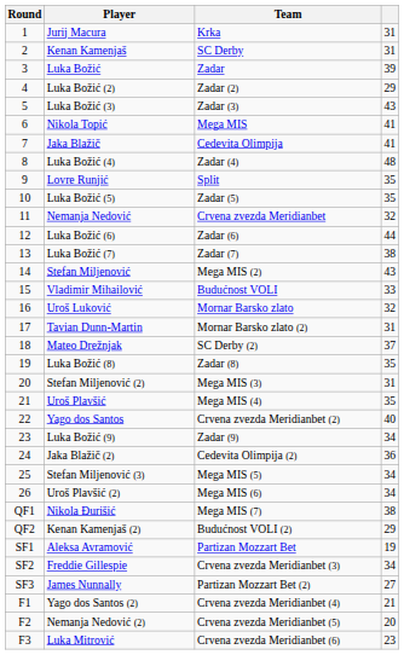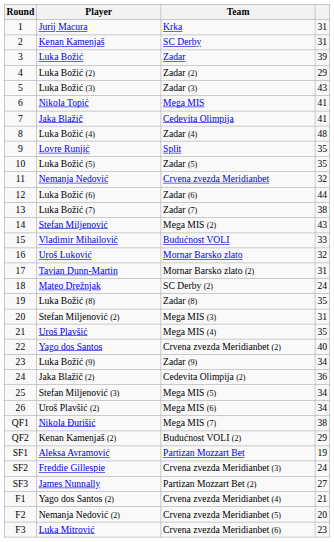Mateo Drežnjak | column 4: 37 -> 24
Freddie Gillespie | column 4: 34 -> 24
